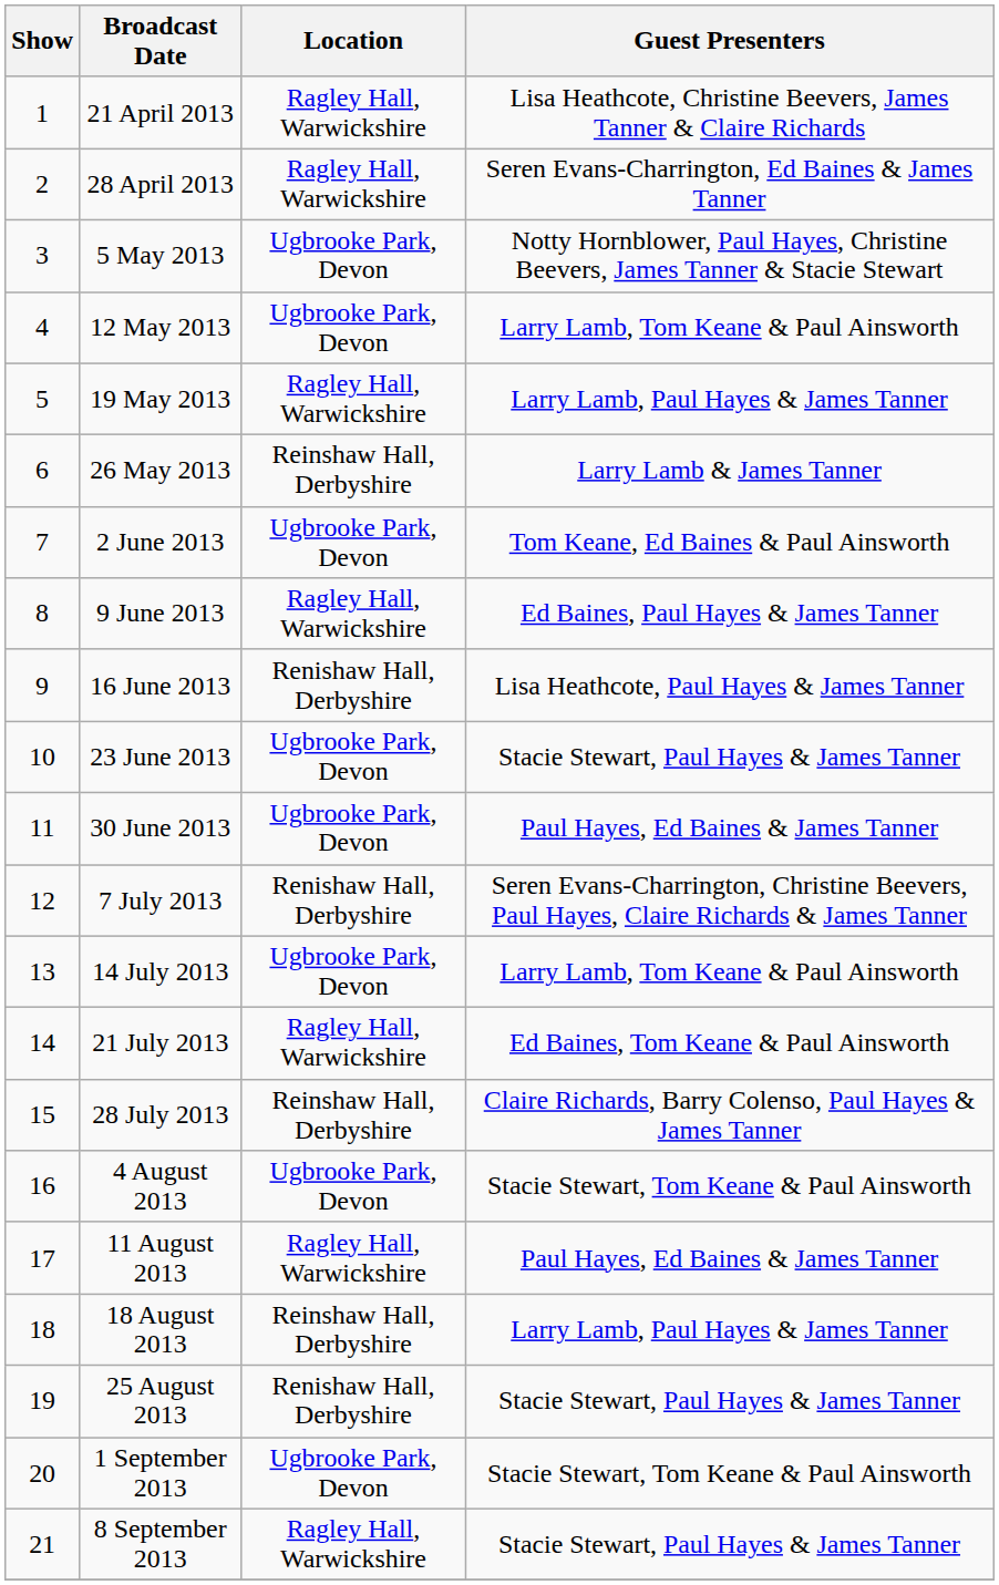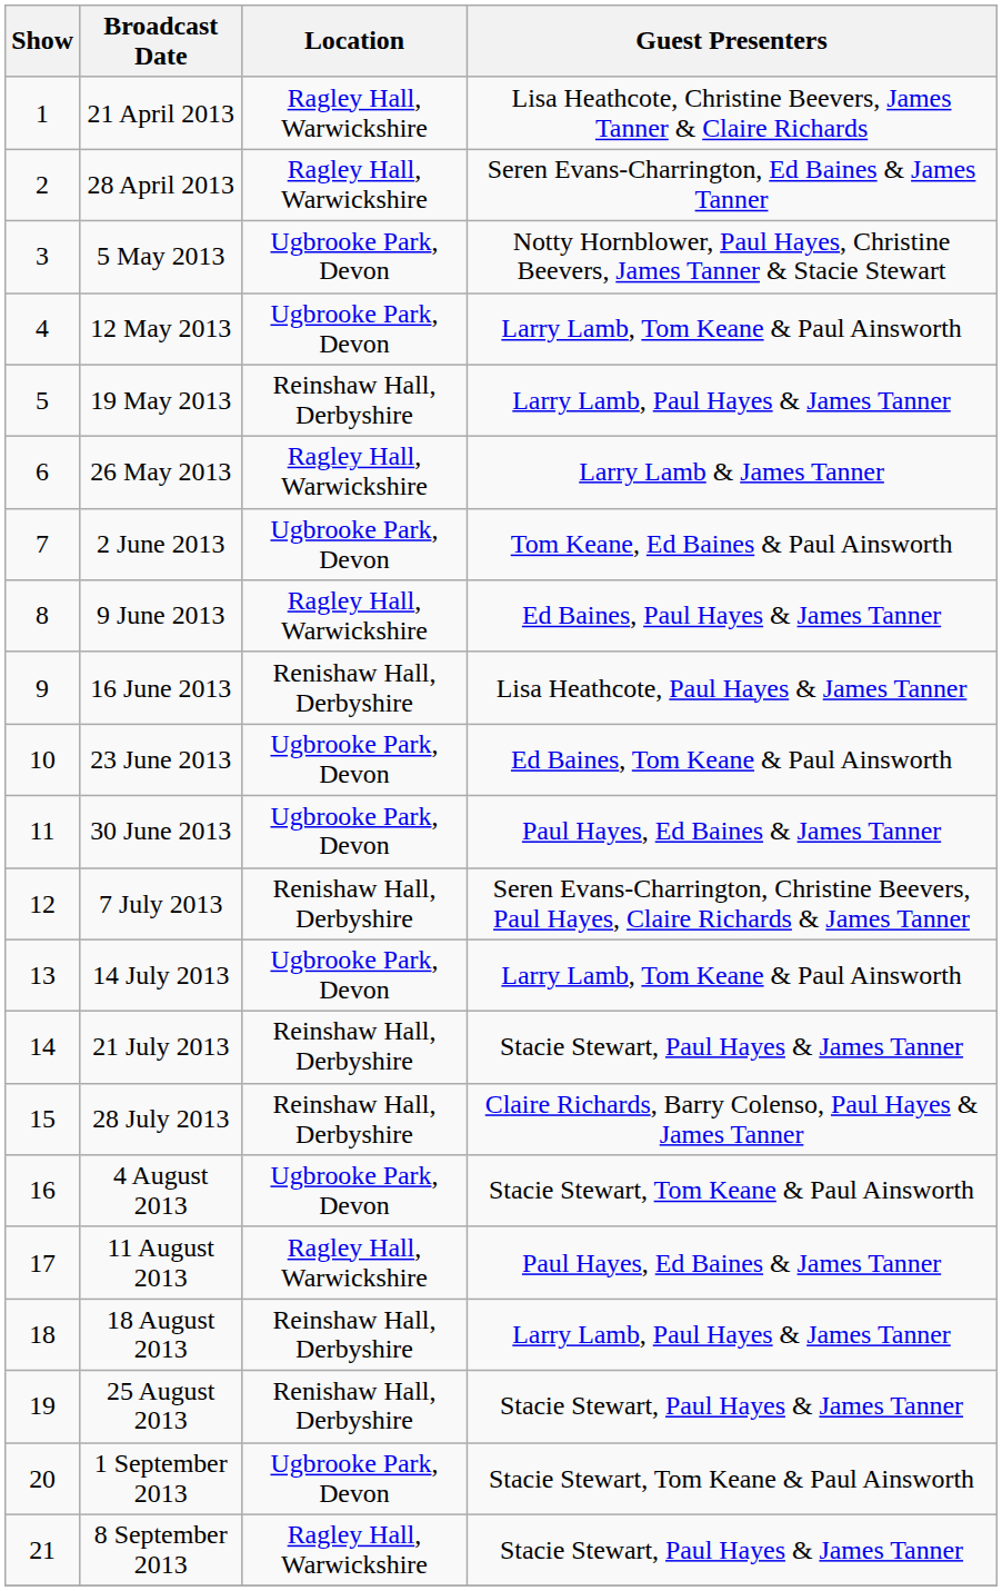19 May 2013 | Location: Ragley Hall, Warwickshire -> Reinshaw Hall, Derbyshire
26 May 2013 | Location: Reinshaw Hall, Derbyshire -> Ragley Hall, Warwickshire
23 June 2013 | Guest Presenters: Stacie Stewart, Paul Hayes & James Tanner -> Ed Baines, Tom Keane & Paul Ainsworth
21 July 2013 | Location: Ragley Hall, Warwickshire -> Reinshaw Hall, Derbyshire
21 July 2013 | Guest Presenters: Ed Baines, Tom Keane & Paul Ainsworth -> Stacie Stewart, Paul Hayes & James Tanner
